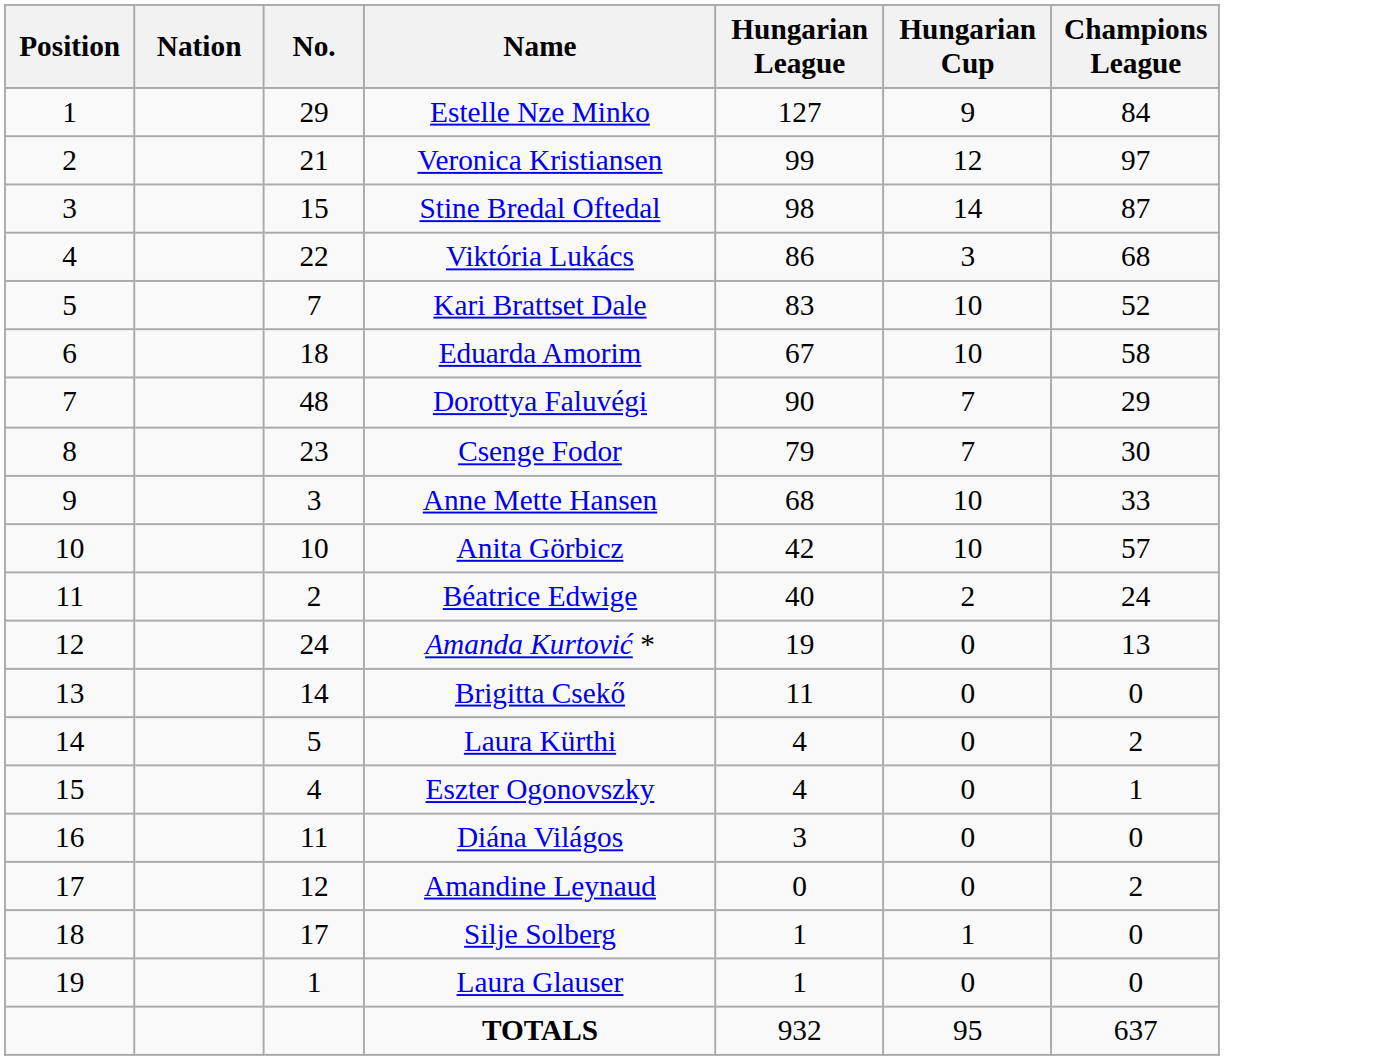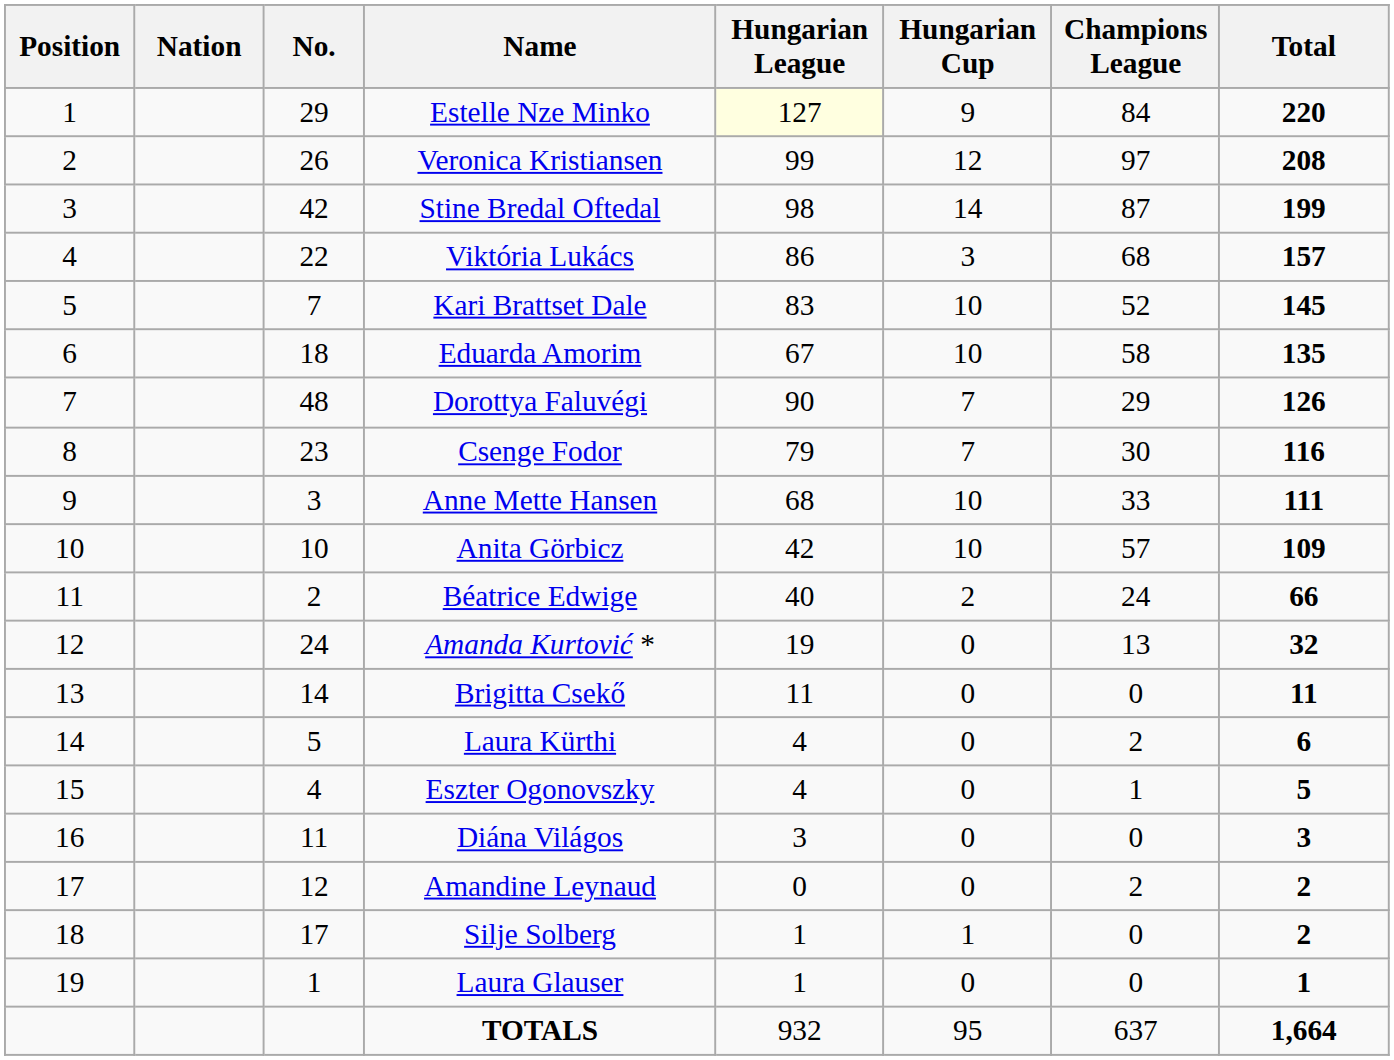+ column: Total | 220 | 208 | 199 | 157 | 145 | 135 | 126 | 116 | 111 | 109 | 66 | 32 | 11 | 6 | 5 | 3 | 2 | 2 | 1 | 1,664
Estelle Nze Minko | Hungarian League: no background -> lightyellow background
Veronica Kristiansen | No.: 21 -> 26
Stine Bredal Oftedal | No.: 15 -> 42
